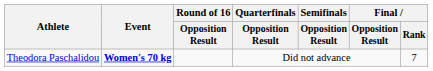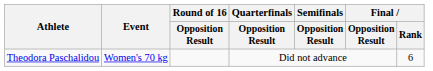Theodora Paschalidou | Event: bold -> normal
Theodora Paschalidou | Final / Rank: 7 -> 6
